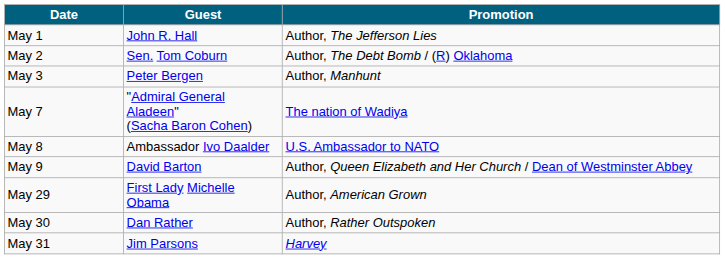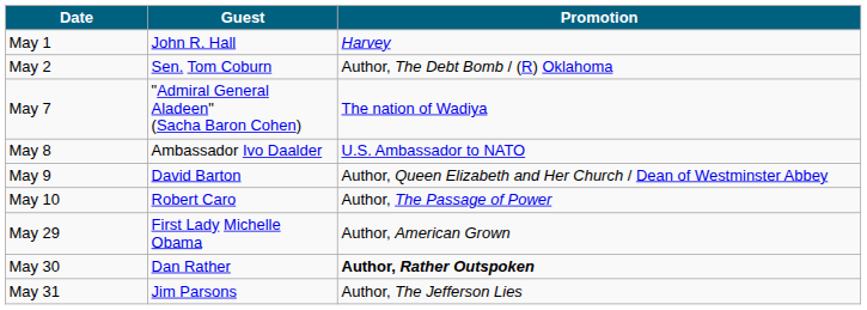May 1 | Promotion: Author, The Jefferson Lies -> Harvey
- row: May 3 | Peter Bergen | Author, Manhunt
+ row: May 10 | Robert Caro | Author, The Passage of Power
May 30 | Promotion: normal -> bold
May 31 | Promotion: Harvey -> Author, The Jefferson Lies
